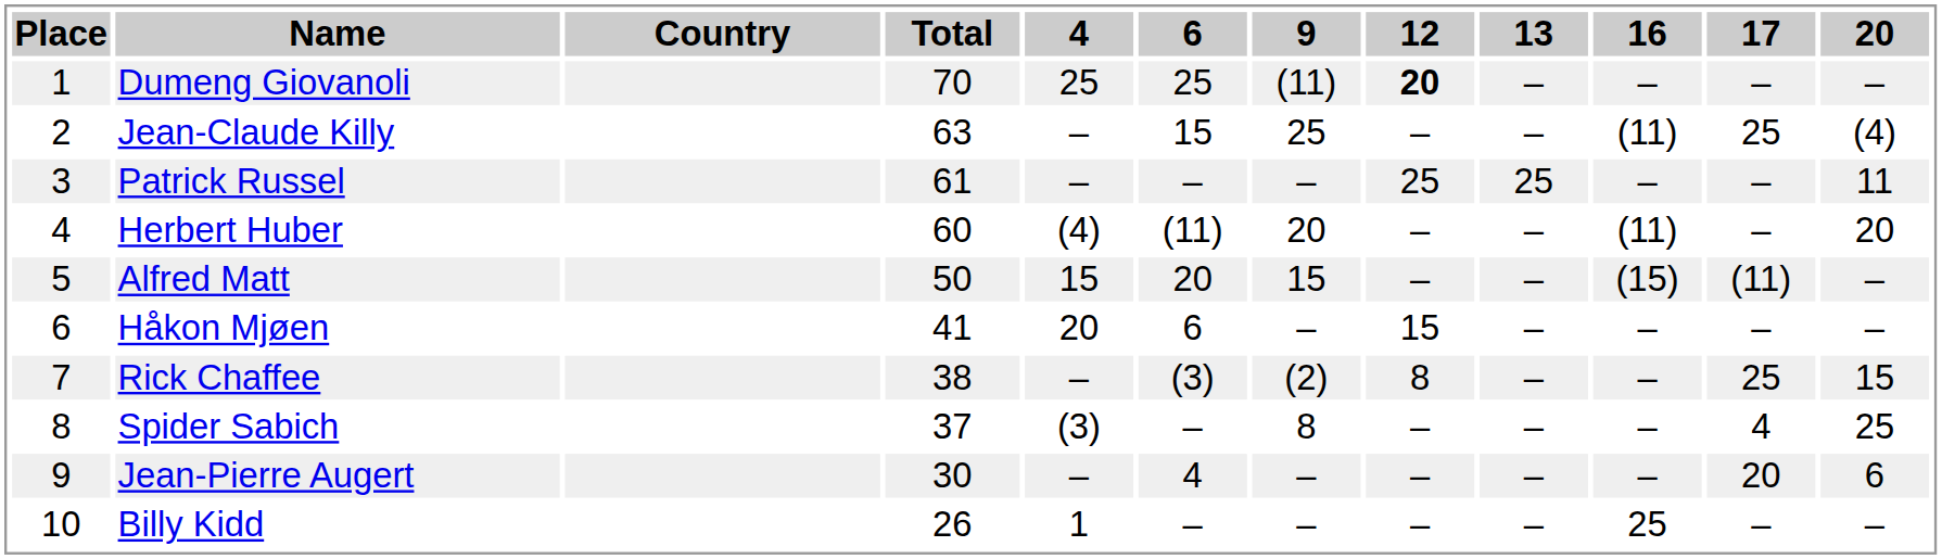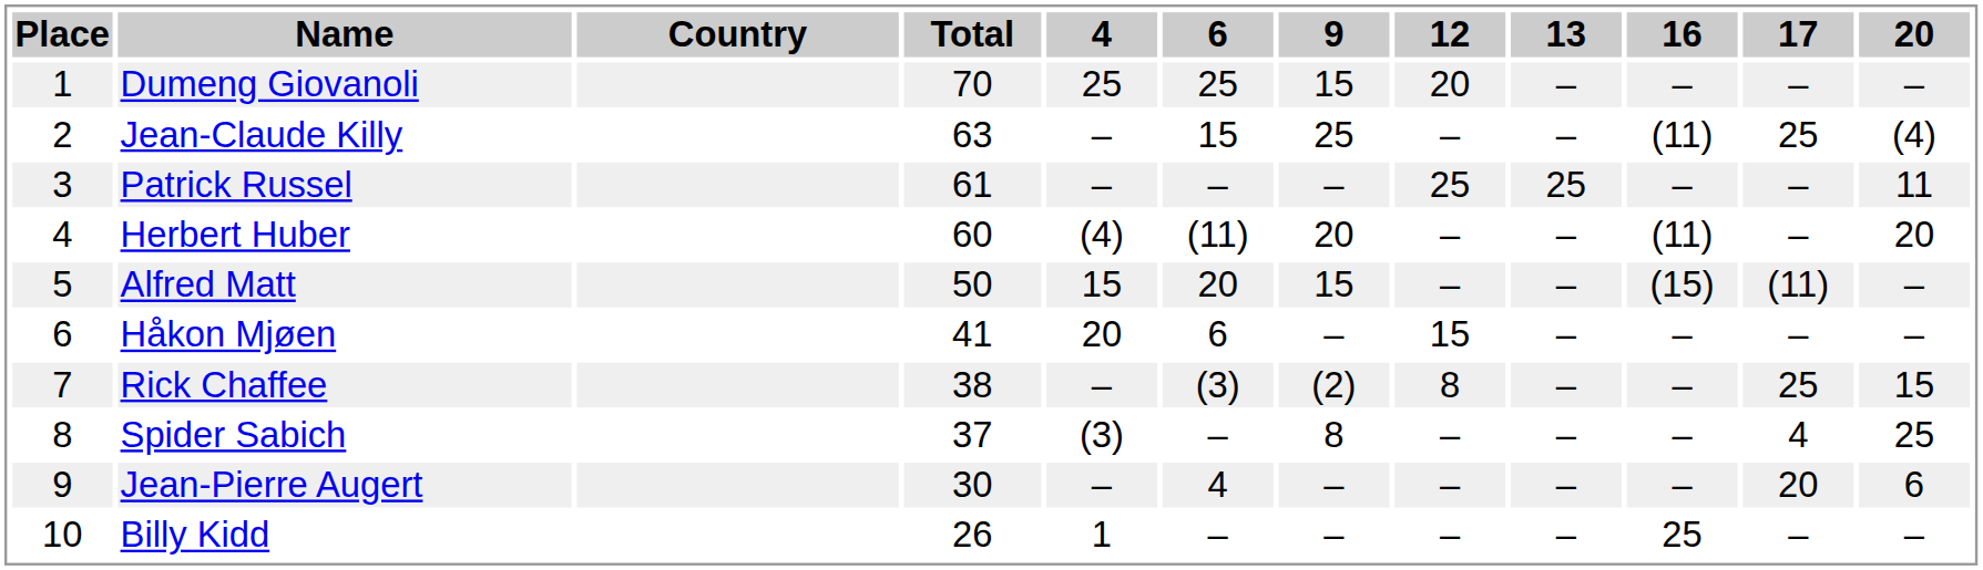Dumeng Giovanoli | 9: (11) -> 15
Dumeng Giovanoli | 12: bold -> normal
